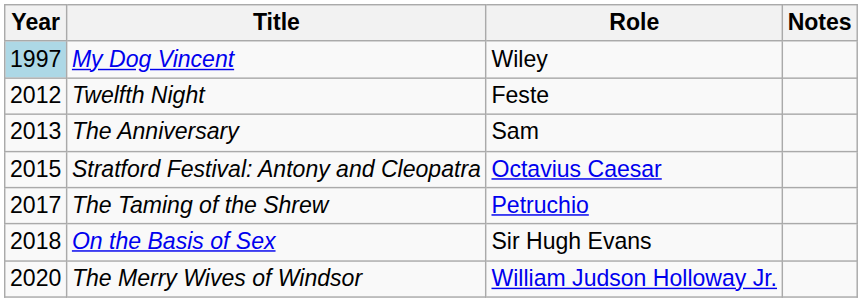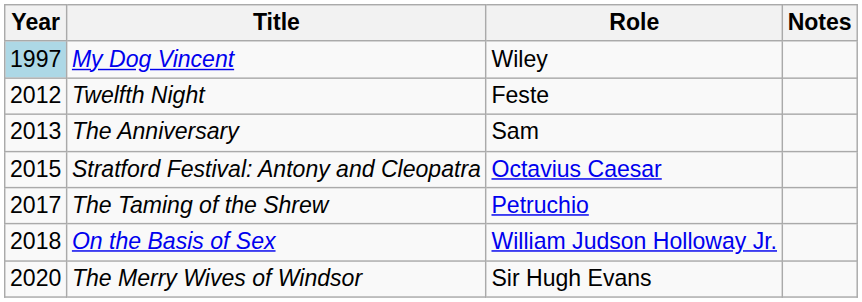On the Basis of Sex | Role: Sir Hugh Evans -> William Judson Holloway Jr.
The Merry Wives of Windsor | Role: William Judson Holloway Jr. -> Sir Hugh Evans
